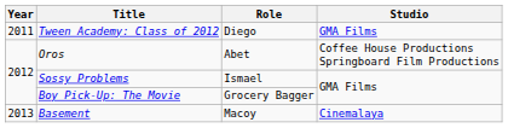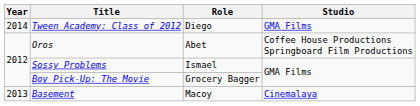Tween Academy: Class of 2012 | Year: 2011 -> 2014
